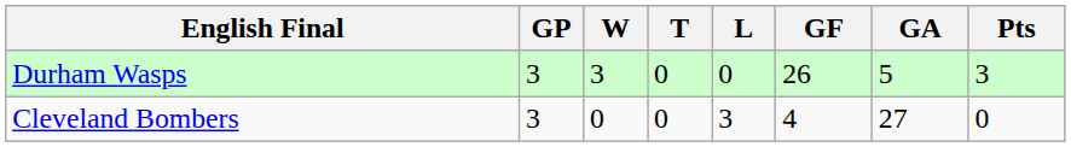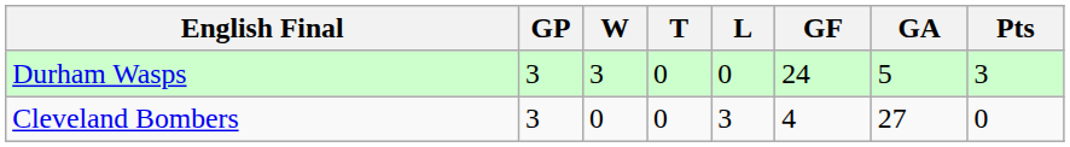Durham Wasps | GF: 26 -> 24
